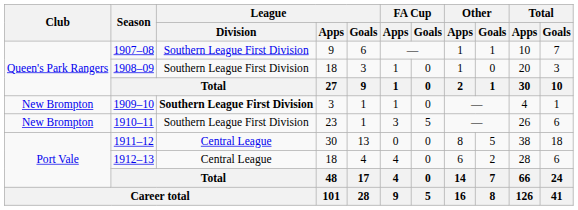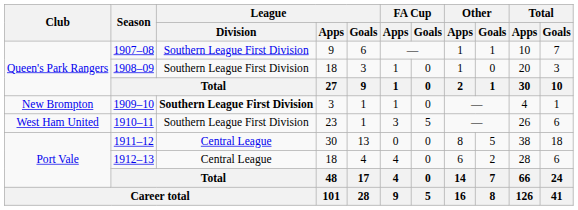1910–11 | Club: New Brompton -> West Ham United
